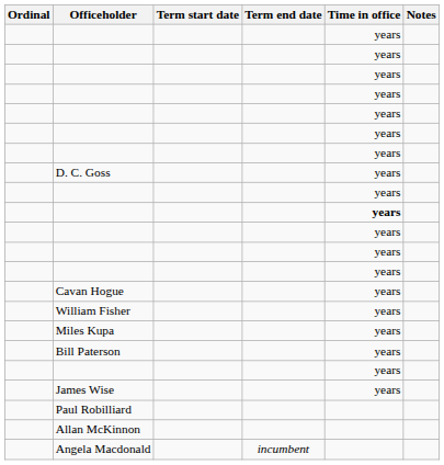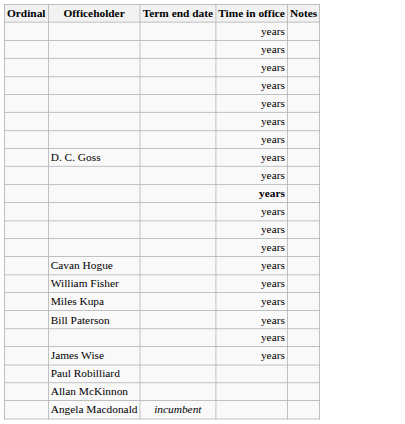- column: Term start date
